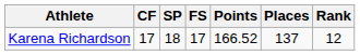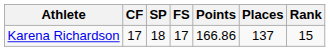Karena Richardson | Points: 166.52 -> 166.86
Karena Richardson | Rank: 12 -> 15
